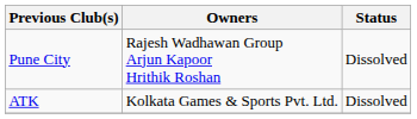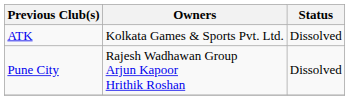rows swapped: Pune City <-> ATK
